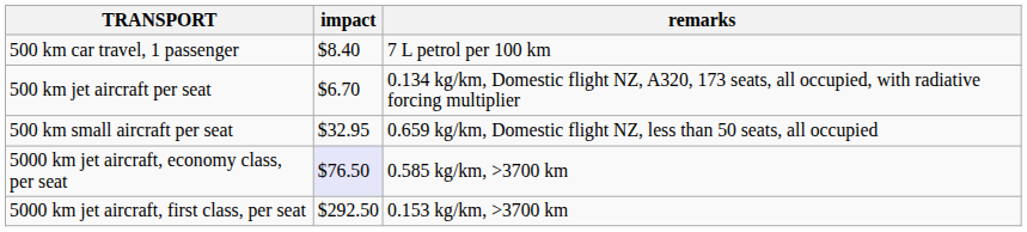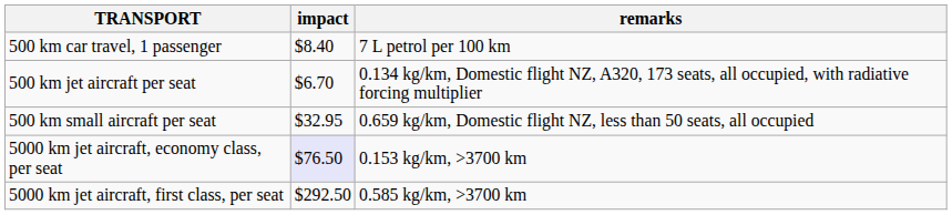5000 km jet aircraft, economy class, per seat | remarks: 0.585 kg/km, >3700 km -> 0.153 kg/km, >3700 km
5000 km jet aircraft, first class, per seat | remarks: 0.153 kg/km, >3700 km -> 0.585 kg/km, >3700 km
